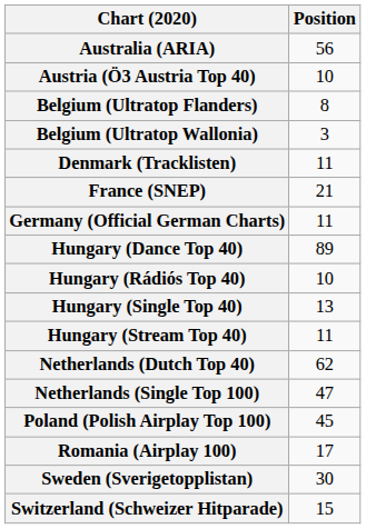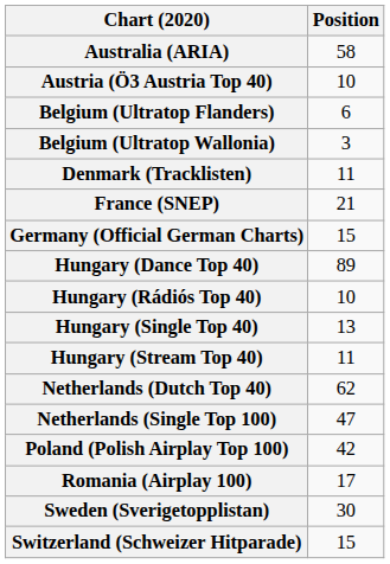Australia (ARIA) | Position: 56 -> 58
Belgium (Ultratop Flanders) | Position: 8 -> 6
Germany (Official German Charts) | Position: 11 -> 15
Poland (Polish Airplay Top 100) | Position: 45 -> 42
